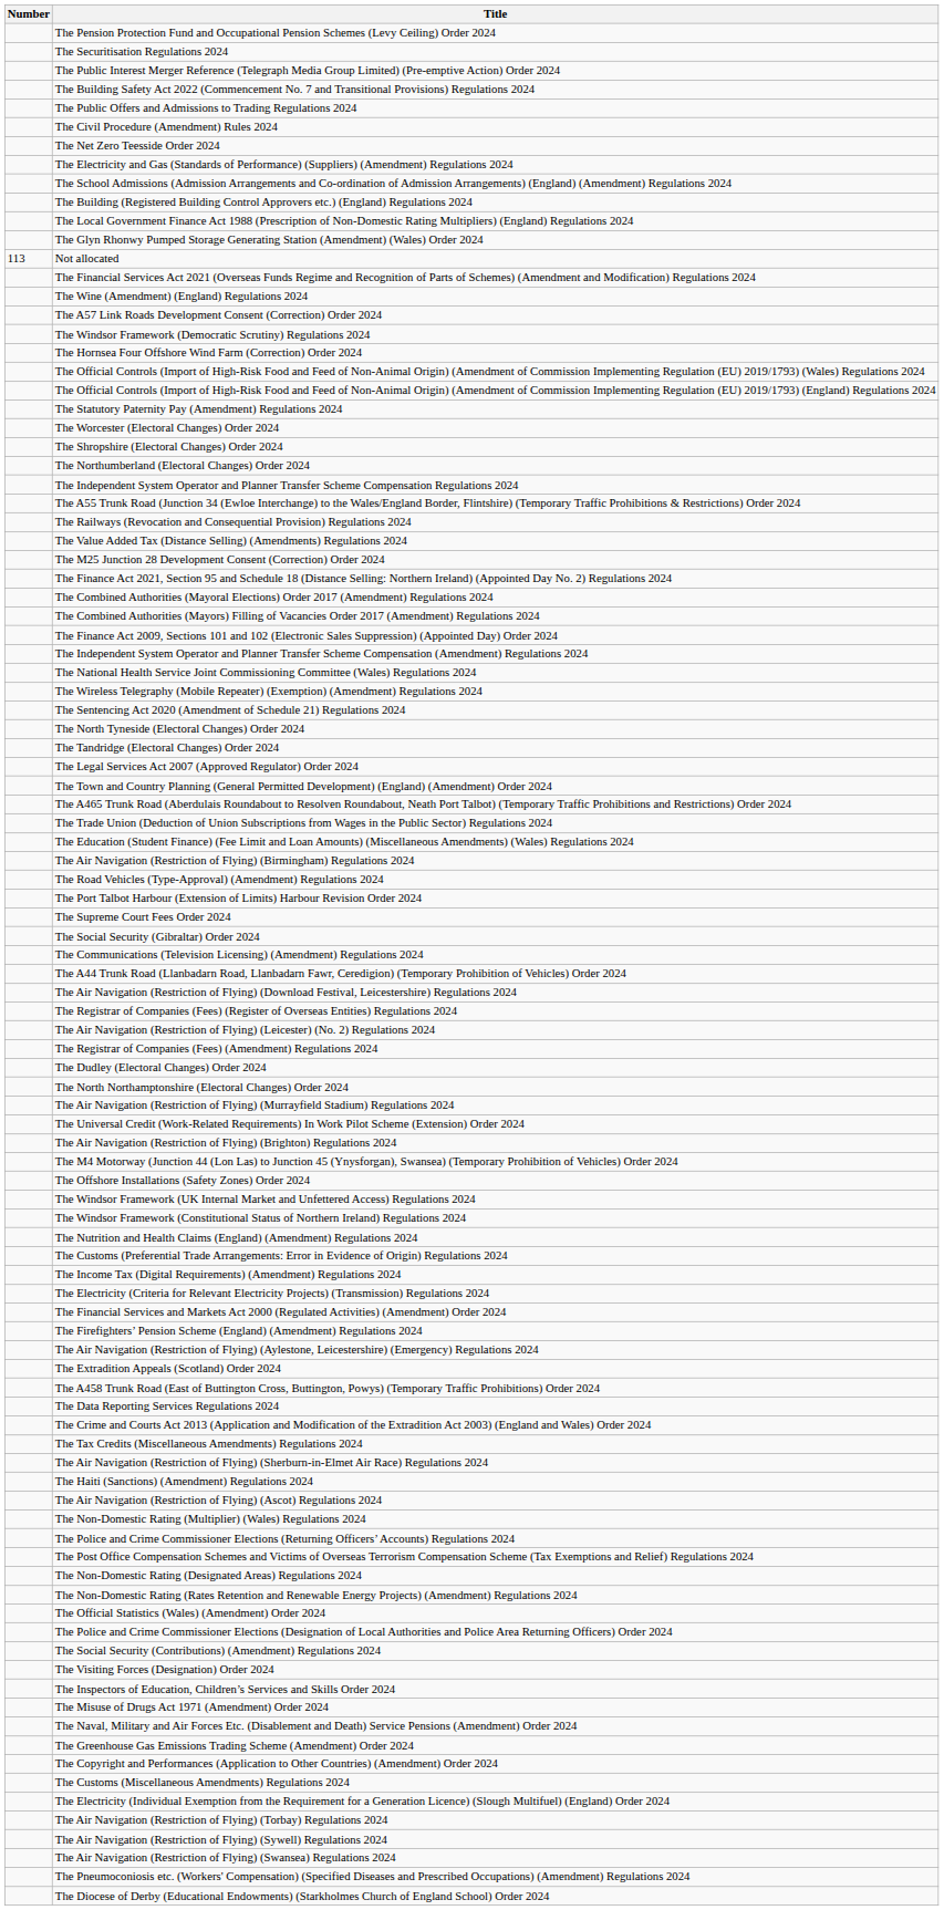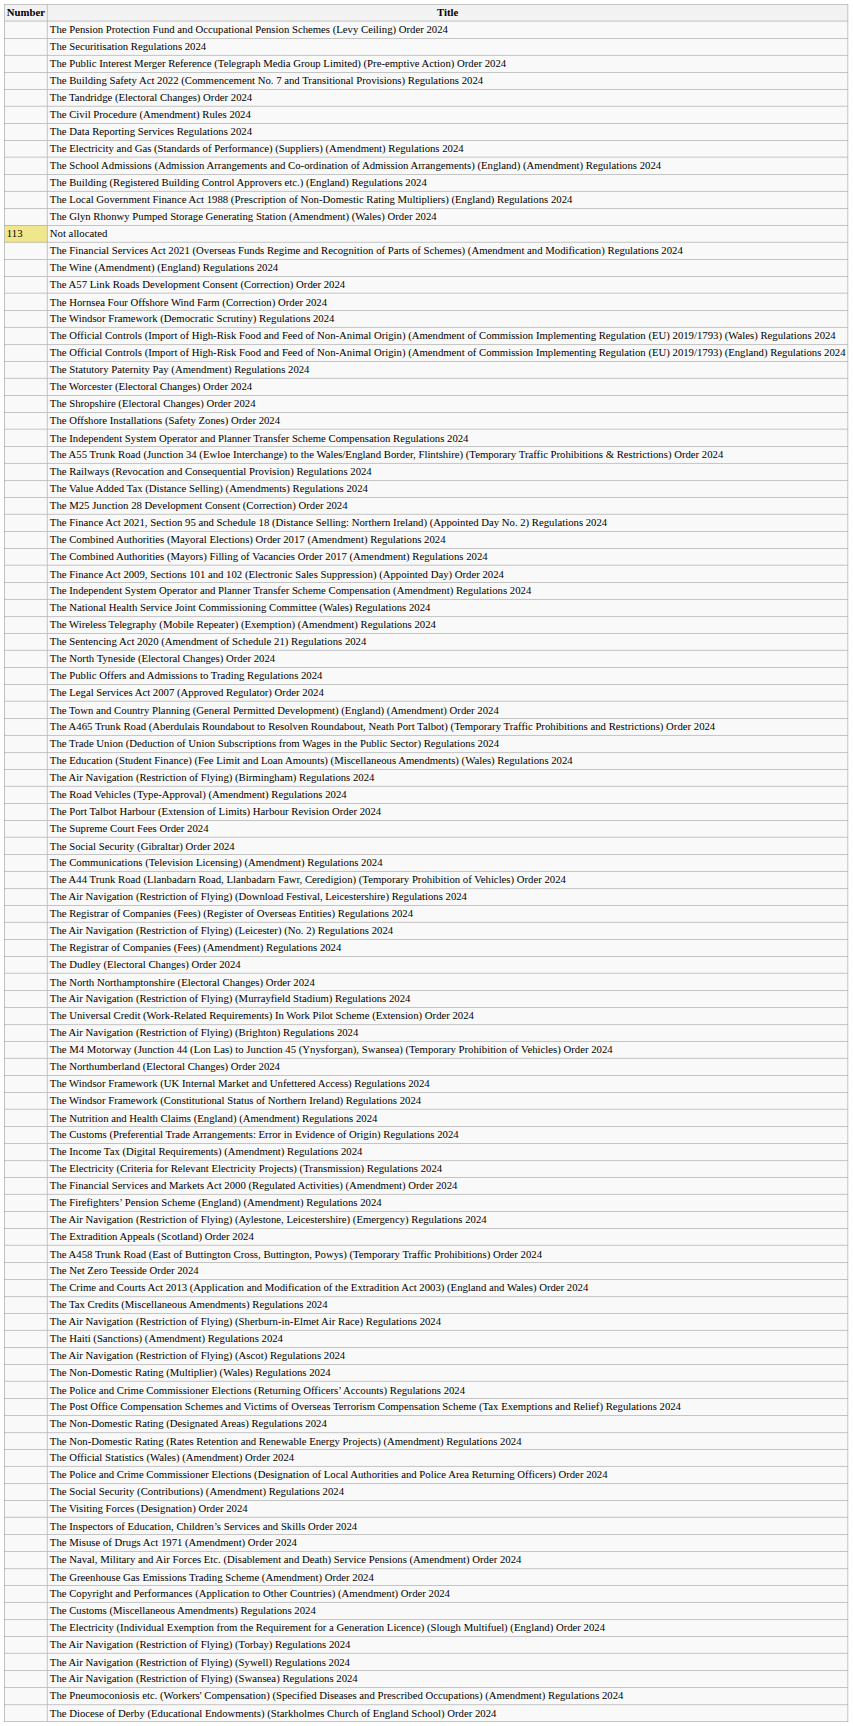rows swapped: The Public Offers and Admissions to Trading Regulations 2024 <-> The Tandridge (Electoral Changes) Order 2024
rows swapped: The Data Reporting Services Regulations 2024 <-> The Net Zero Teesside Order 2024
Not allocated | Number: no background -> khaki background
rows swapped: The Hornsea Four Offshore Wind Farm (Correction) Order 2024 <-> The Windsor Framework (Democratic Scrutiny) Regulations 2024
rows swapped: The Northumberland (Electoral Changes) Order 2024 <-> The Offshore Installations (Safety Zones) Order 2024
